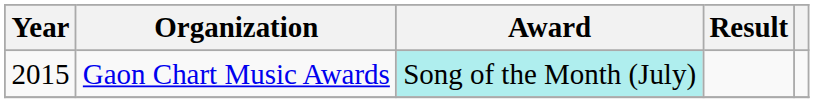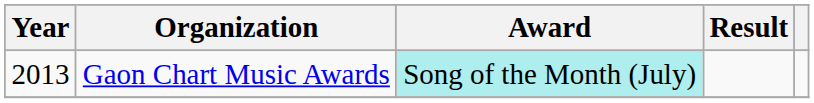Gaon Chart Music Awards | Year: 2015 -> 2013
